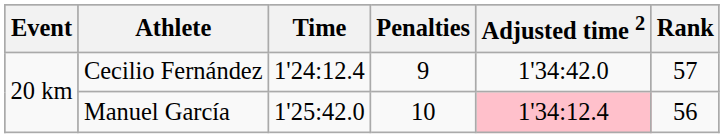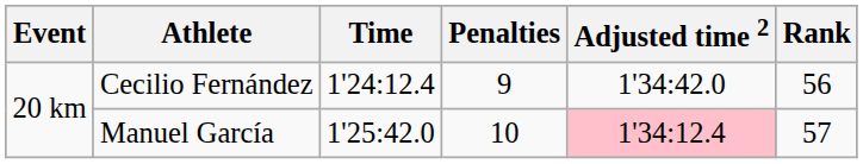Cecilio Fernández | Rank: 57 -> 56
Manuel García | Rank: 56 -> 57
